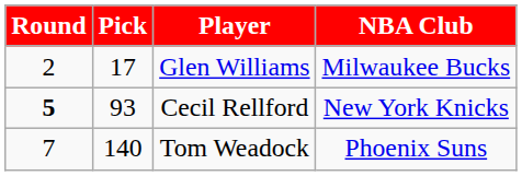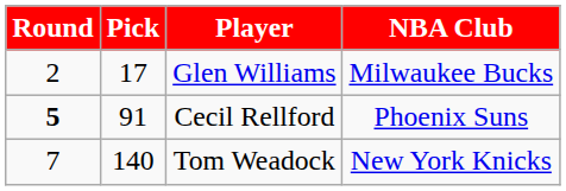Cecil Rellford | Pick: 93 -> 91
Cecil Rellford | NBA Club: New York Knicks -> Phoenix Suns
Tom Weadock | NBA Club: Phoenix Suns -> New York Knicks
